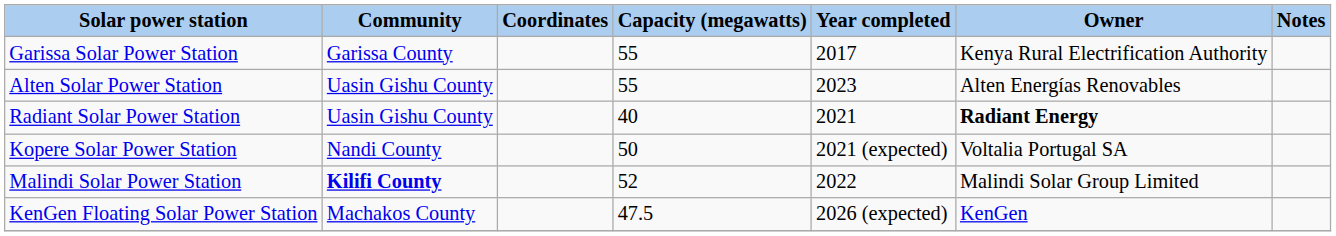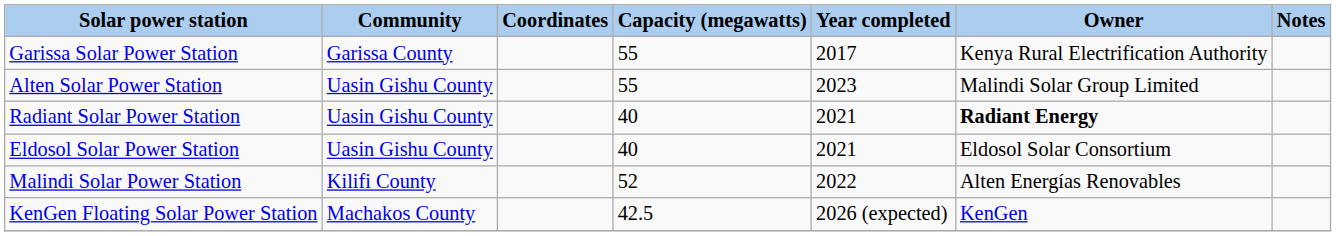Alten Solar Power Station | Owner: Alten Energías Renovables -> Malindi Solar Group Limited
+ row: Eldosol Solar Power Station | Uasin Gishu County | 40 | 2021 | Eldosol Solar Consortium
- row: Kopere Solar Power Station | Nandi County | 50 | 2021 (expected) | Voltalia Portugal SA
Malindi Solar Power Station | Community: bold -> normal
Malindi Solar Power Station | Owner: Malindi Solar Group Limited -> Alten Energías Renovables
KenGen Floating Solar Power Station | Capacity (megawatts): 47.5 -> 42.5
